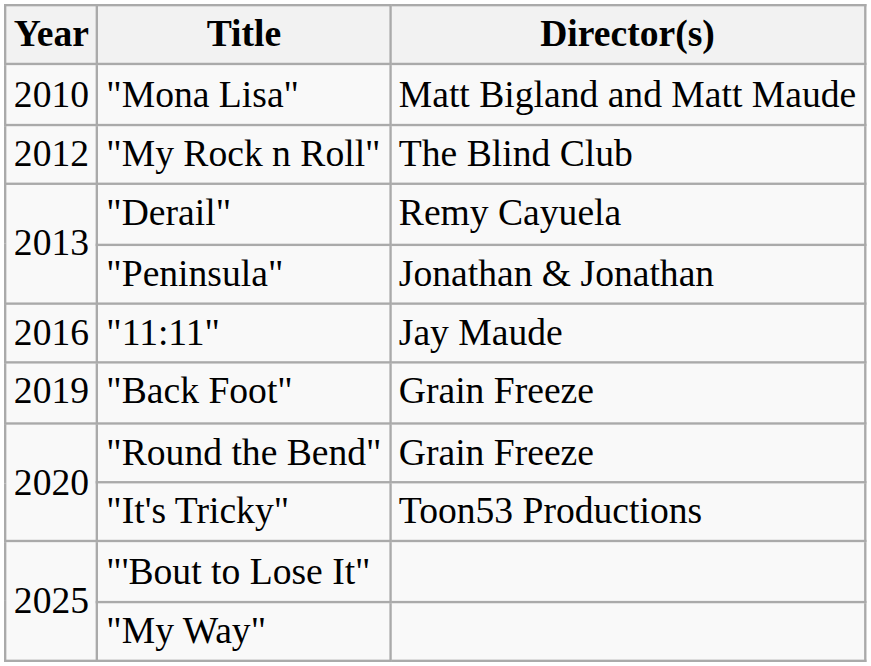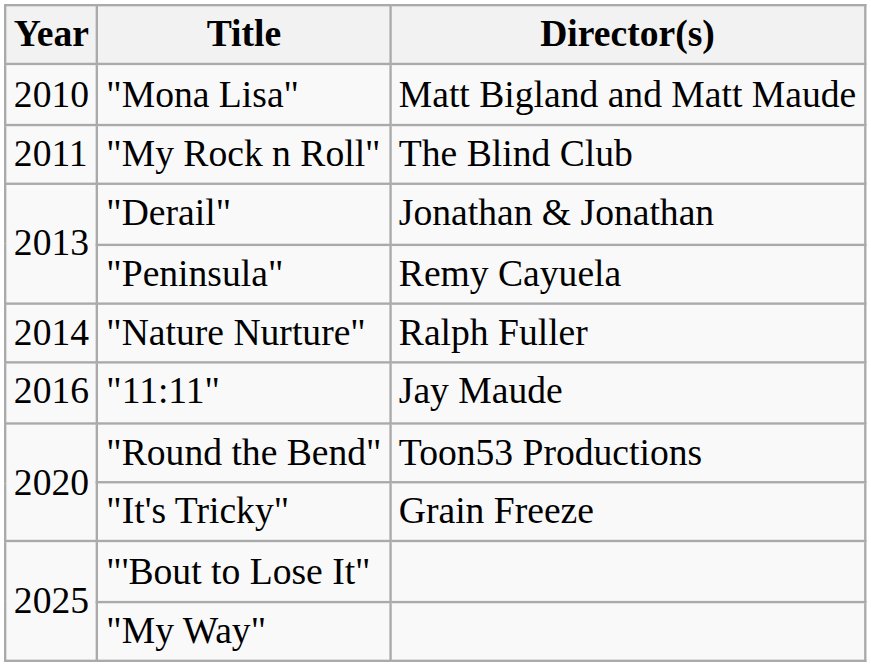"My Rock n Roll" | Year: 2012 -> 2011
"Derail" | Director(s): Remy Cayuela -> Jonathan & Jonathan
"Peninsula" | Director(s): Jonathan & Jonathan -> Remy Cayuela
+ row: 2014 | "Nature Nurture" | Ralph Fuller
- row: 2019 | "Back Foot" | Grain Freeze
"Round the Bend" | Director(s): Grain Freeze -> Toon53 Productions
"It's Tricky" | Director(s): Toon53 Productions -> Grain Freeze
